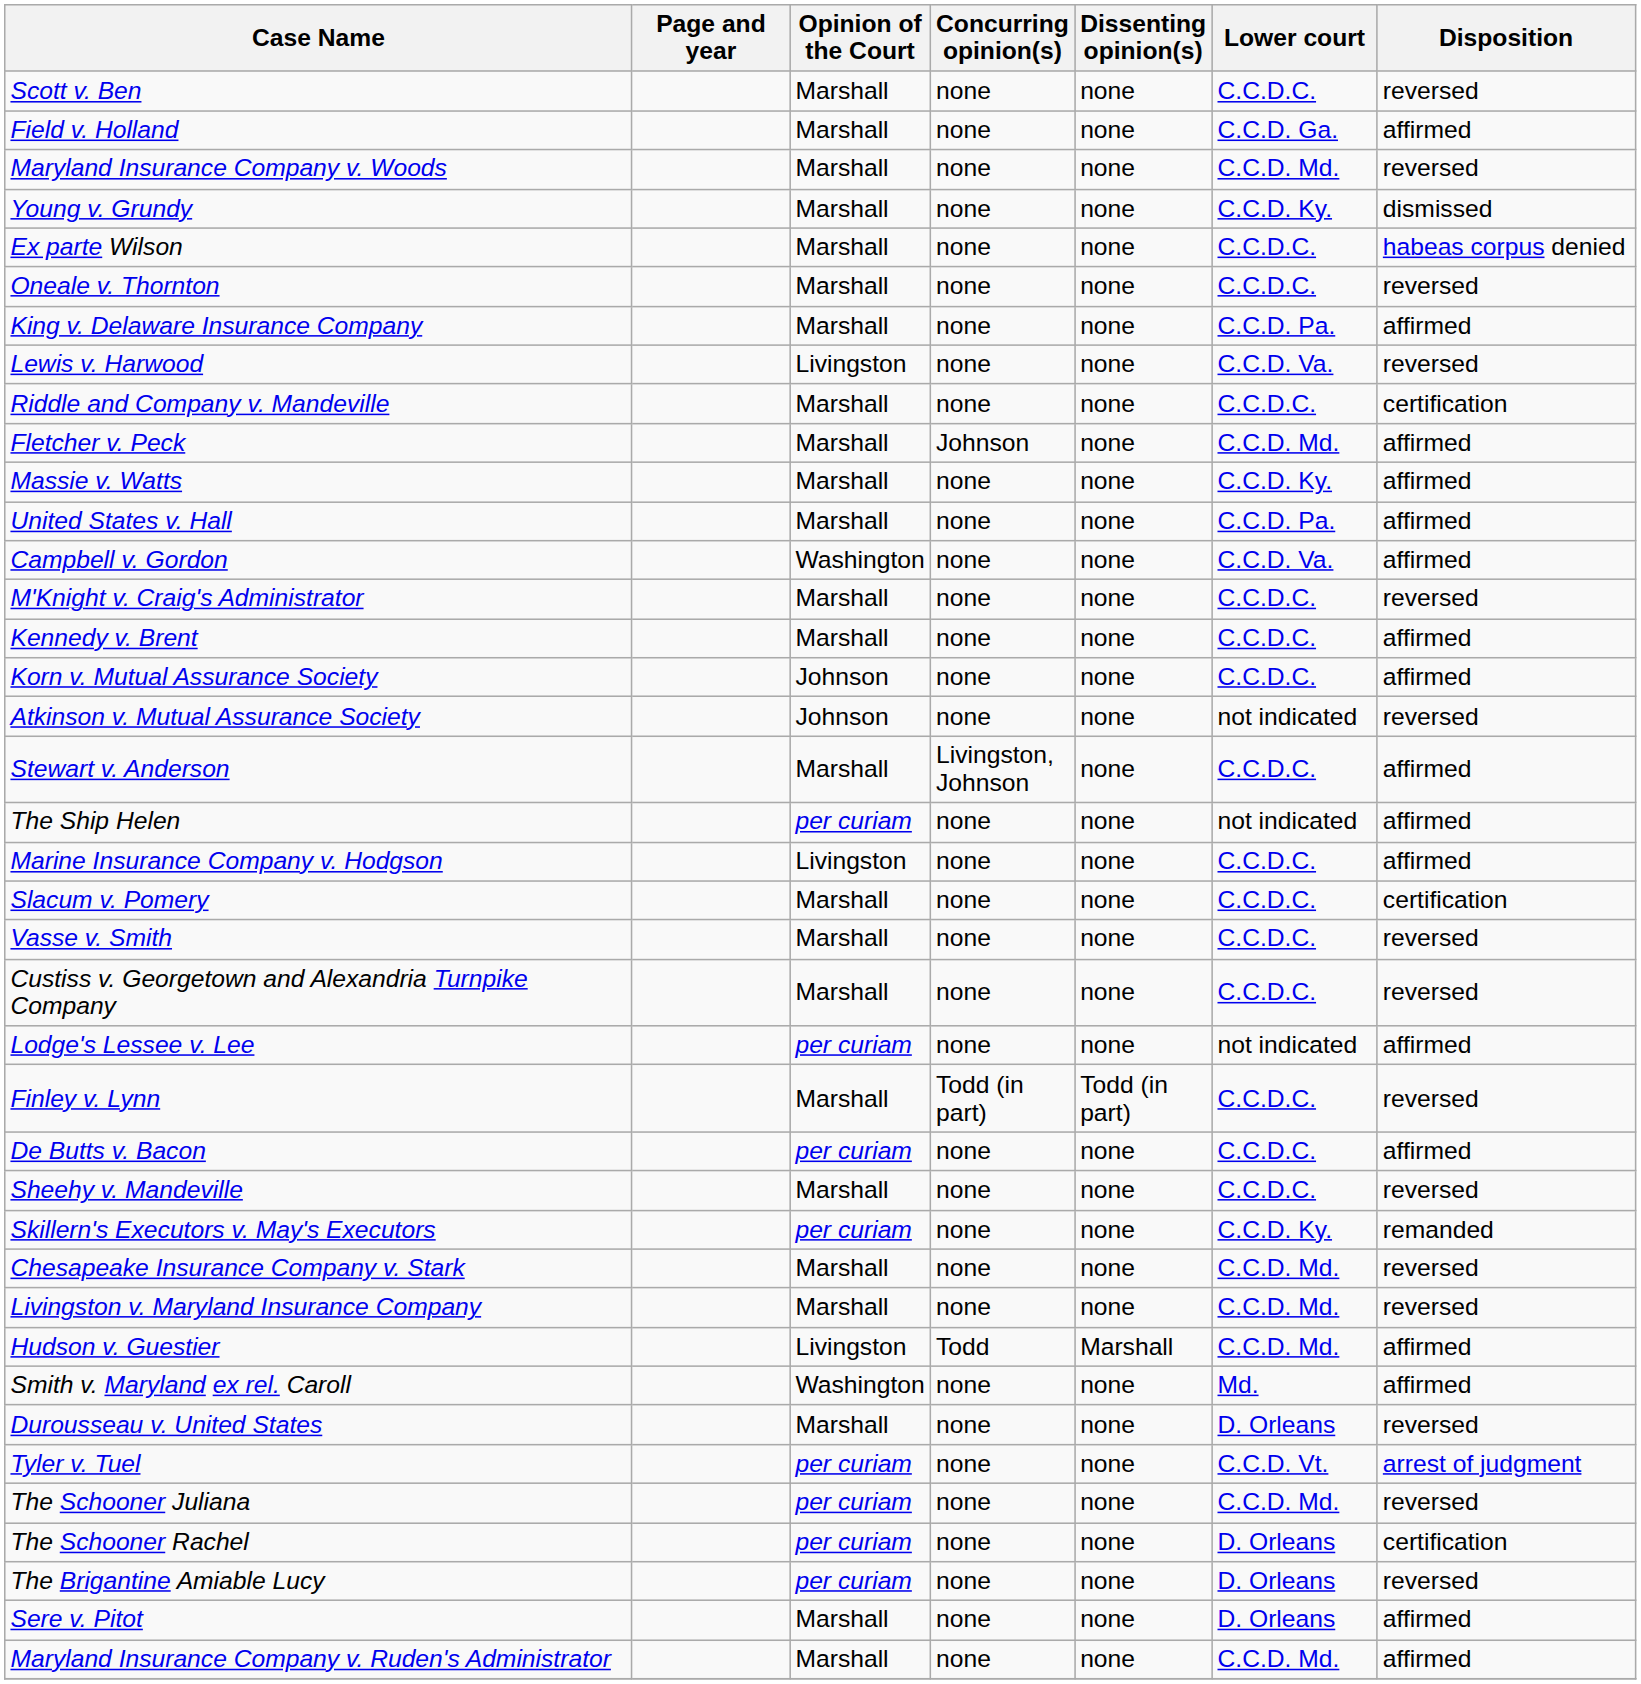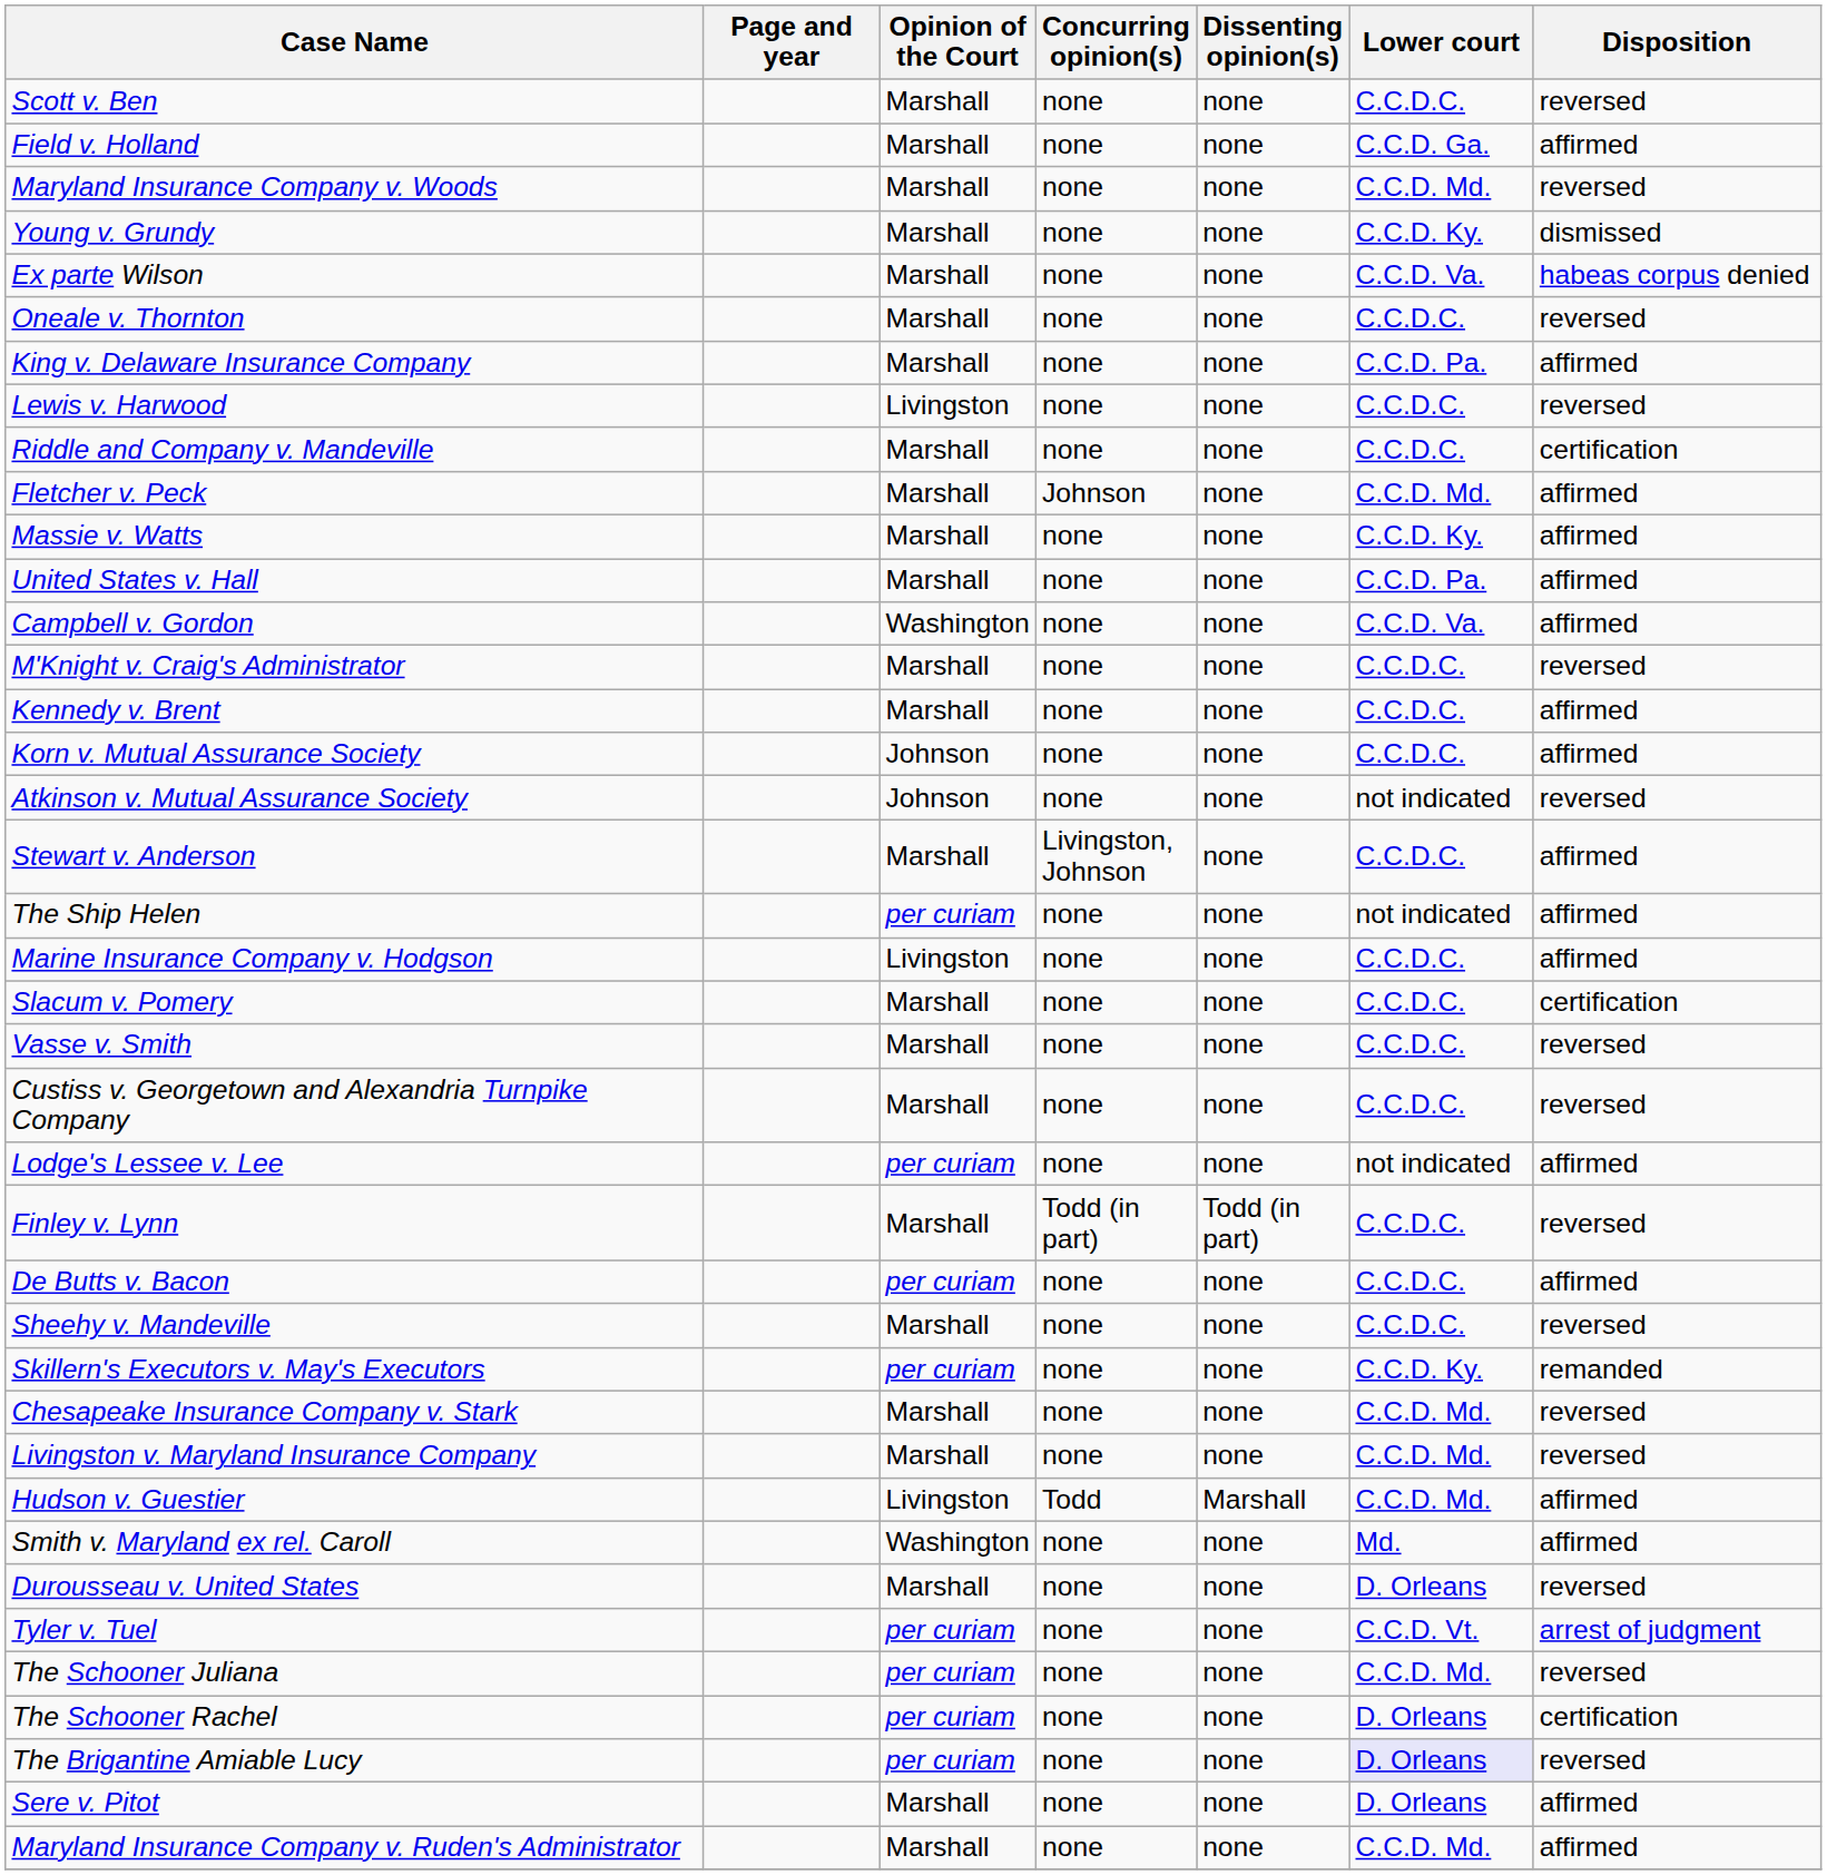Ex parte Wilson | Lower court: C.C.D.C. -> C.C.D. Va.
Lewis v. Harwood | Lower court: C.C.D. Va. -> C.C.D.C.
The Brigantine Amiable Lucy | Lower court: no background -> lavender background
